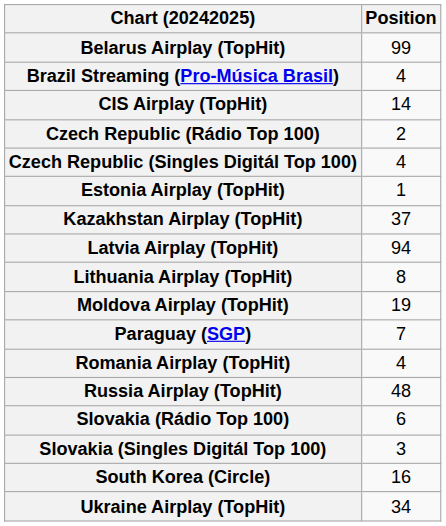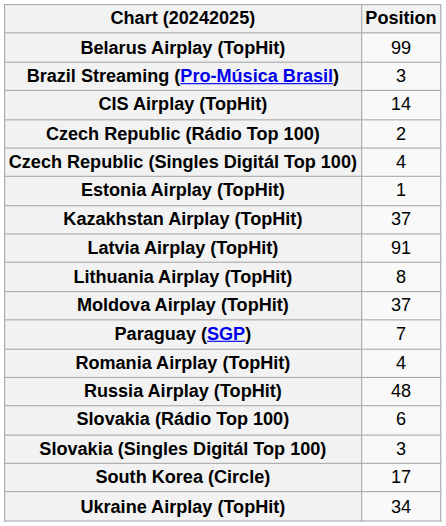Brazil Streaming (Pro-Música Brasil) | Position: 4 -> 3
Latvia Airplay (TopHit) | Position: 94 -> 91
Moldova Airplay (TopHit) | Position: 19 -> 37
South Korea (Circle) | Position: 16 -> 17
